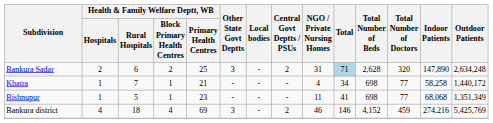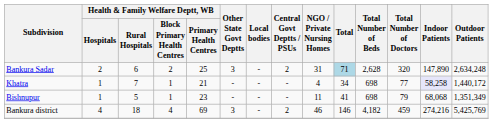Khatra | Indoor Patients: no background -> lavender background
Bishnupur | Total Number of Doctors: 77 -> 79
Bankura district | Total Number of Beds: 4,152 -> 4,182
